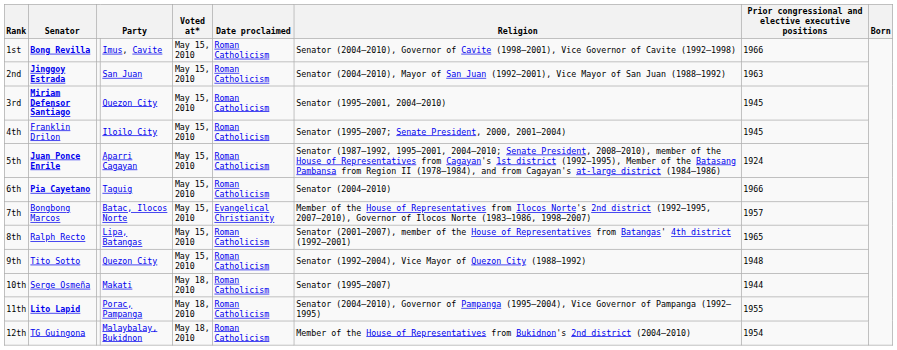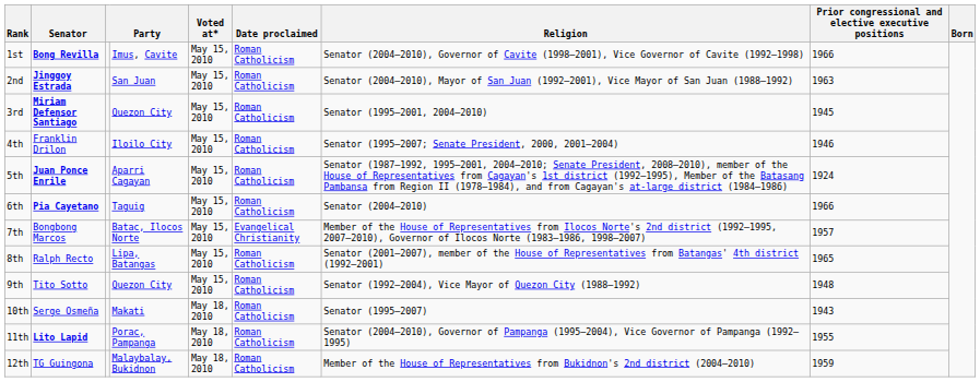4th | Prior congressional and elective executive positions: 1945 -> 1946
10th | Prior congressional and elective executive positions: 1944 -> 1943
12th | Prior congressional and elective executive positions: 1954 -> 1959
